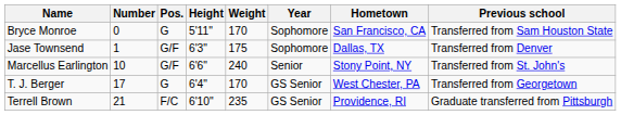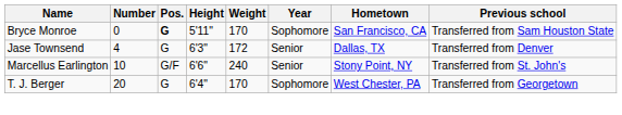Bryce Monroe | Pos.: normal -> bold
Jase Townsend | Number: 1 -> 4
Jase Townsend | Pos.: G/F -> G
Jase Townsend | Weight: 175 -> 172
Jase Townsend | Year: Sophomore -> Senior
T. J. Berger | Number: 17 -> 20
T. J. Berger | Year: GS Senior -> Sophomore
- row: Terrell Brown | 21 | F/C | 6'10" | 235 | GS Senior | Providence, RI | Graduate transferred from Pittsburgh
